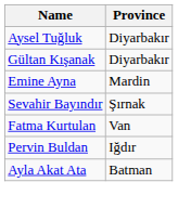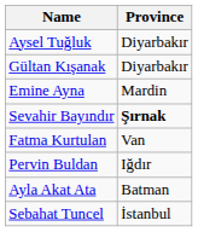Sevahir Bayındır | Province: normal -> bold
+ row: Sebahat Tuncel | İstanbul
